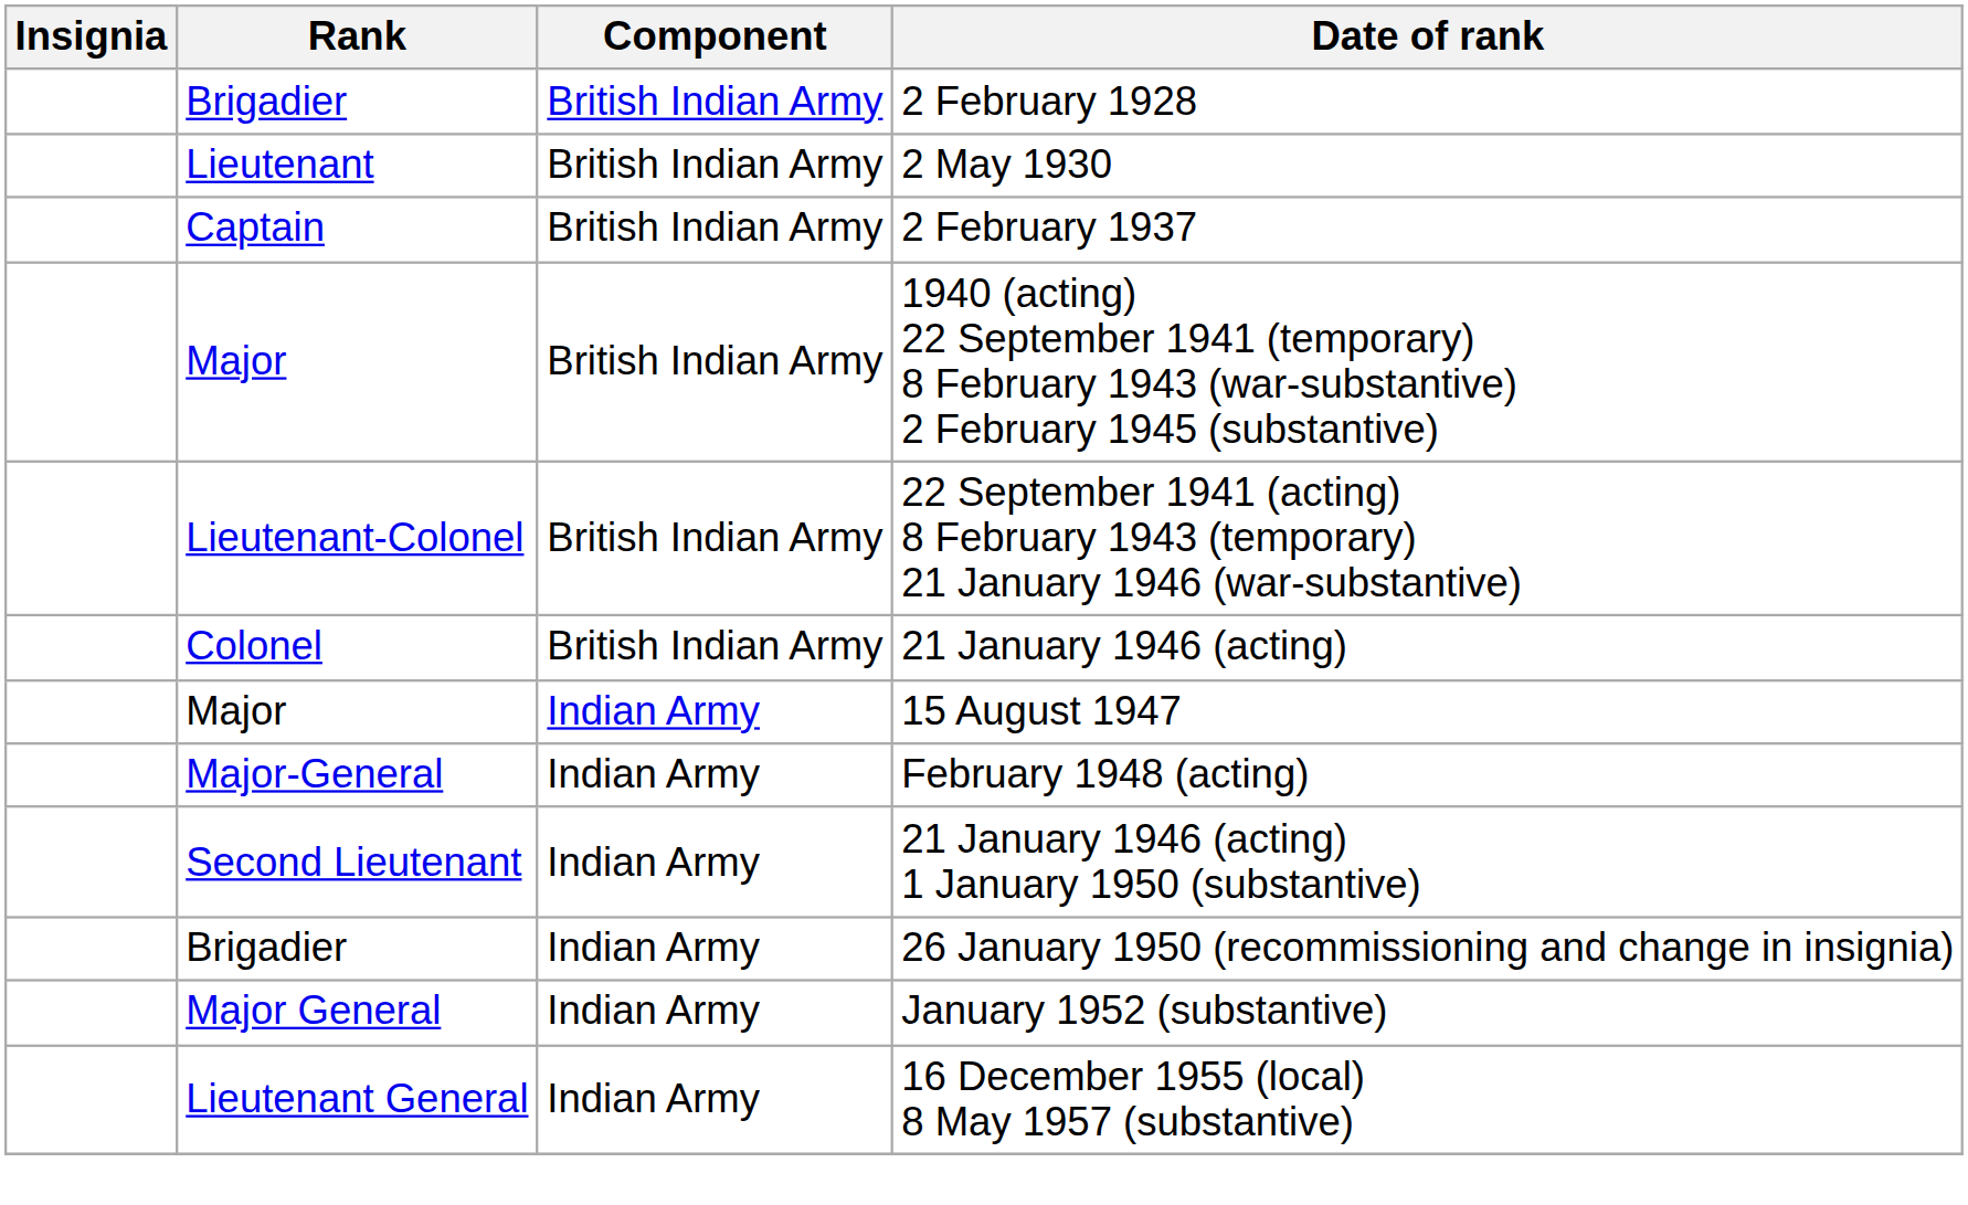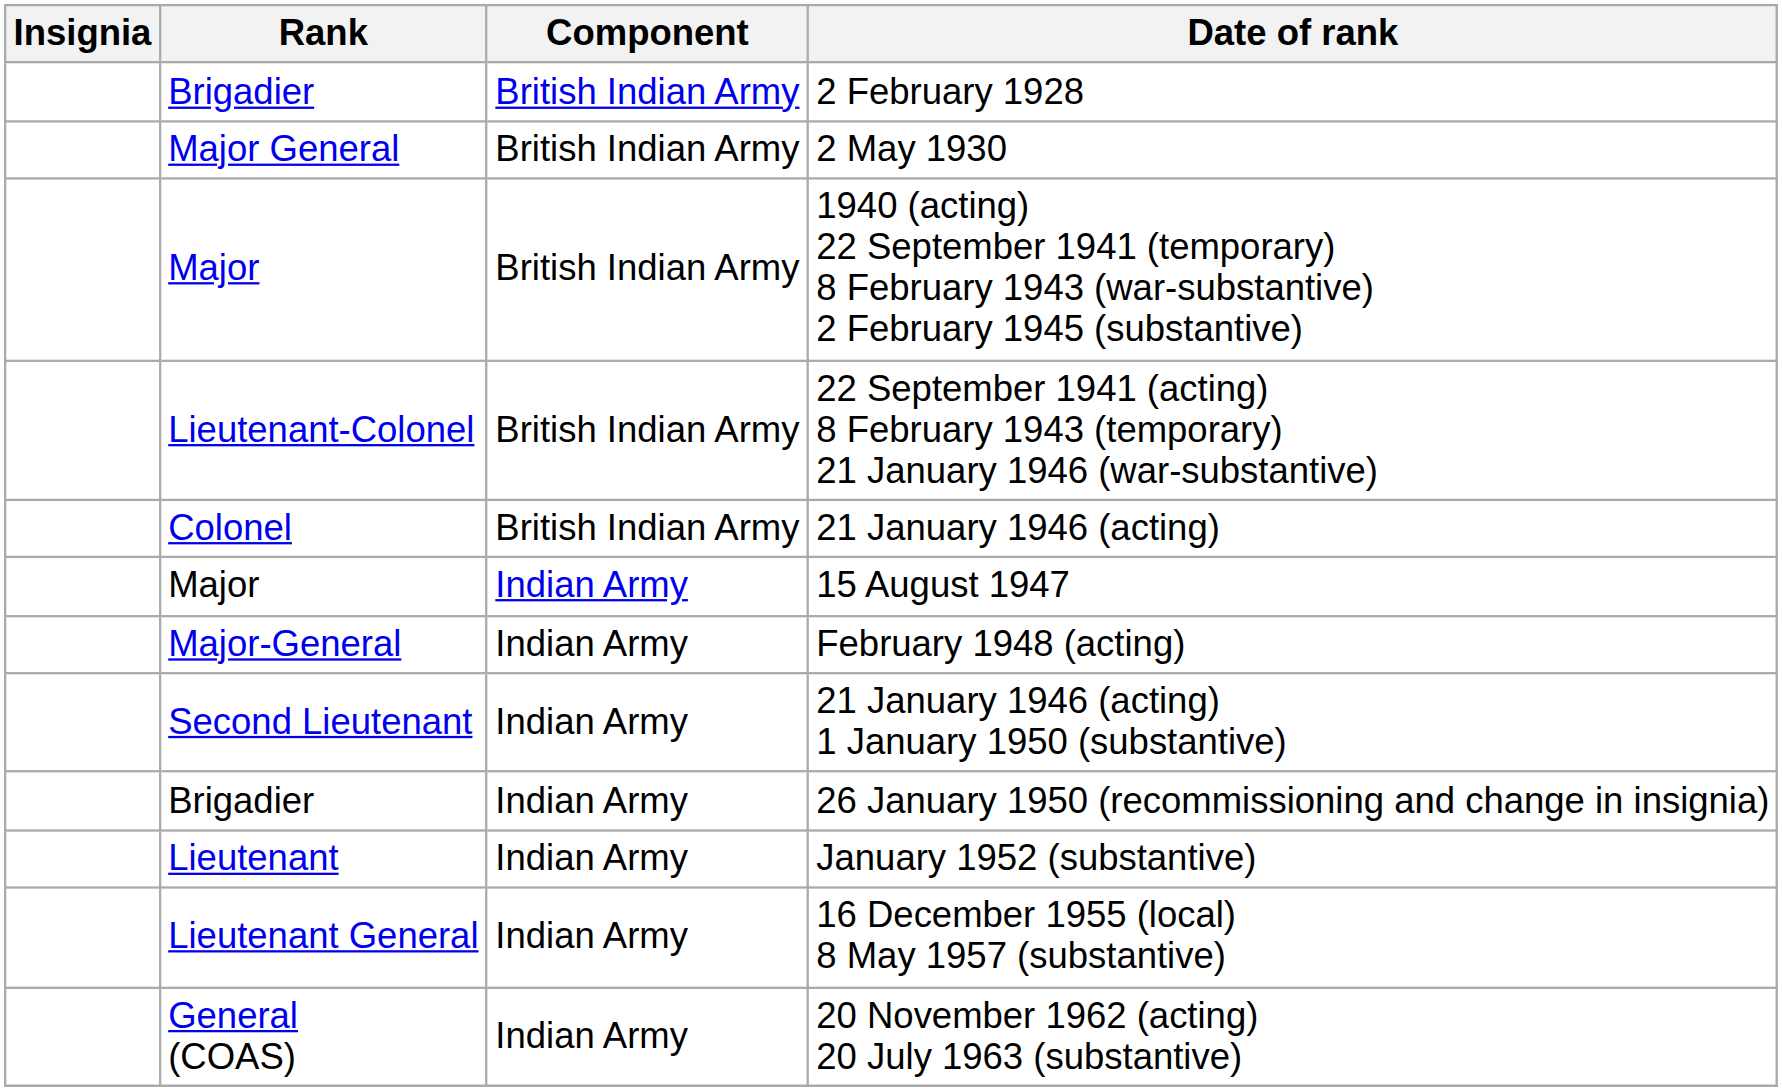2 May 1930 | Rank: Lieutenant -> Major General
- row: Captain | British Indian Army | 2 February 1937
January 1952 (substantive) | Rank: Major General -> Lieutenant
+ row: General (COAS) | Indian Army | 20 November 1962 (acting) 20 July 1963 (substantive)
